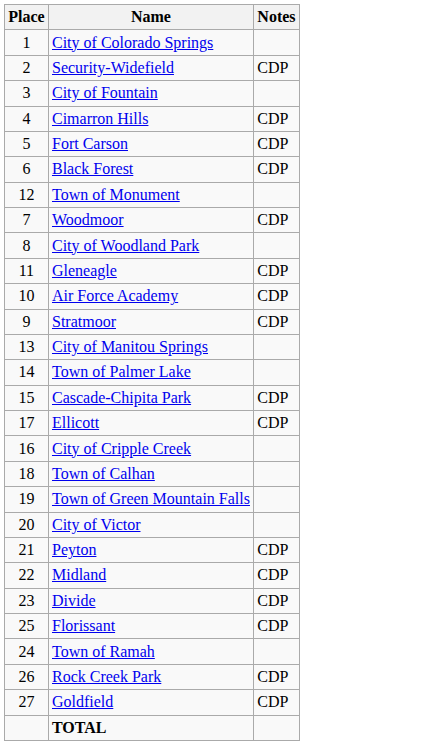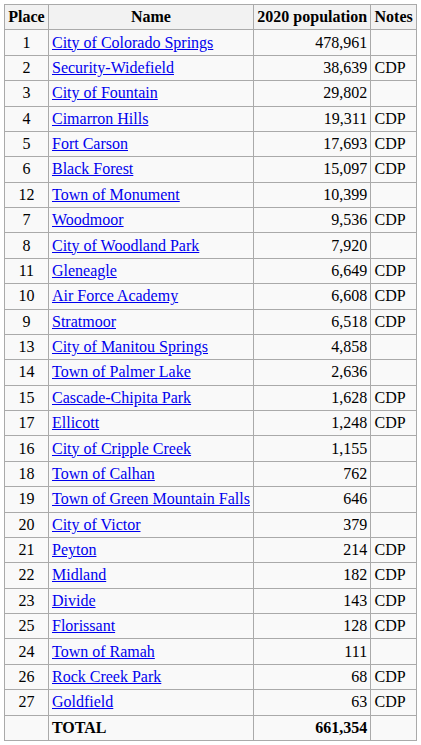+ column: 2020 population | 478,961 | 38,639 | 29,802 | 19,311 | 17,693 | 15,097 | 10,399 | 9,536 | 7,920 | 6,649 | 6,608 | 6,518 | 4,858 | 2,636 | 1,628 | 1,248 | 1,155 | 762 | 646 | 379 | 214 | 182 | 143 | 128 | 111 | 68 | 63 | 661,354
